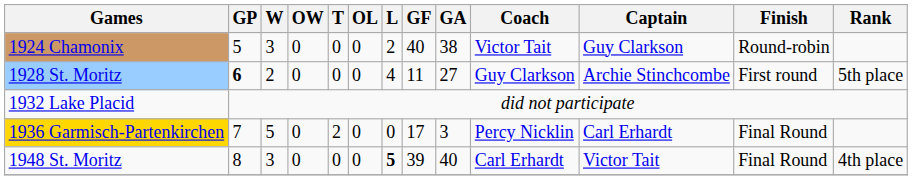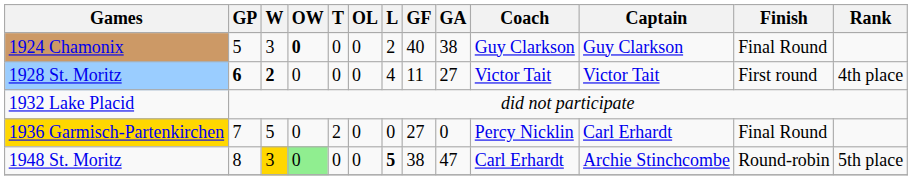1924 Chamonix | OW: normal -> bold
1924 Chamonix | Coach: Victor Tait -> Guy Clarkson
1924 Chamonix | Finish: Round-robin -> Final Round
1928 St. Moritz | W: normal -> bold
1928 St. Moritz | Coach: Guy Clarkson -> Victor Tait
1928 St. Moritz | Captain: Archie Stinchcombe -> Victor Tait
1928 St. Moritz | Rank: 5th place -> 4th place
1936 Garmisch-Partenkirchen | GF: 17 -> 27
1936 Garmisch-Partenkirchen | GA: 3 -> 0
1948 St. Moritz | W: no background -> gold background
1948 St. Moritz | OW: no background -> lightgreen background
1948 St. Moritz | GF: 39 -> 38
1948 St. Moritz | GA: 40 -> 47
1948 St. Moritz | Captain: Victor Tait -> Archie Stinchcombe
1948 St. Moritz | Finish: Final Round -> Round-robin
1948 St. Moritz | Rank: 4th place -> 5th place
